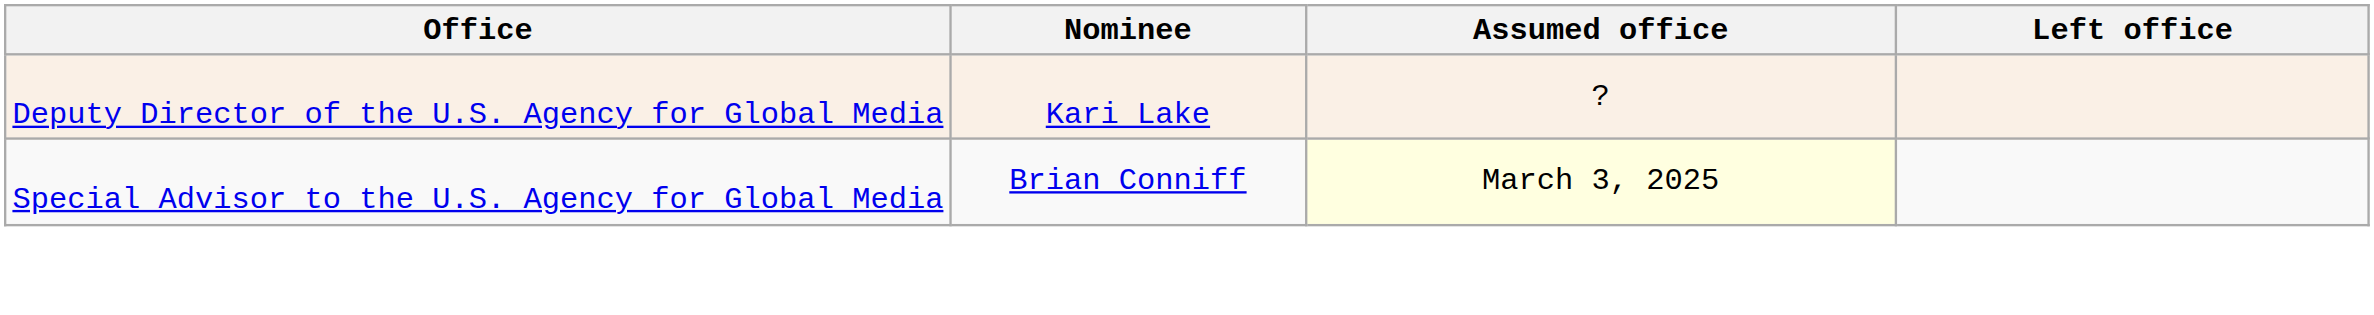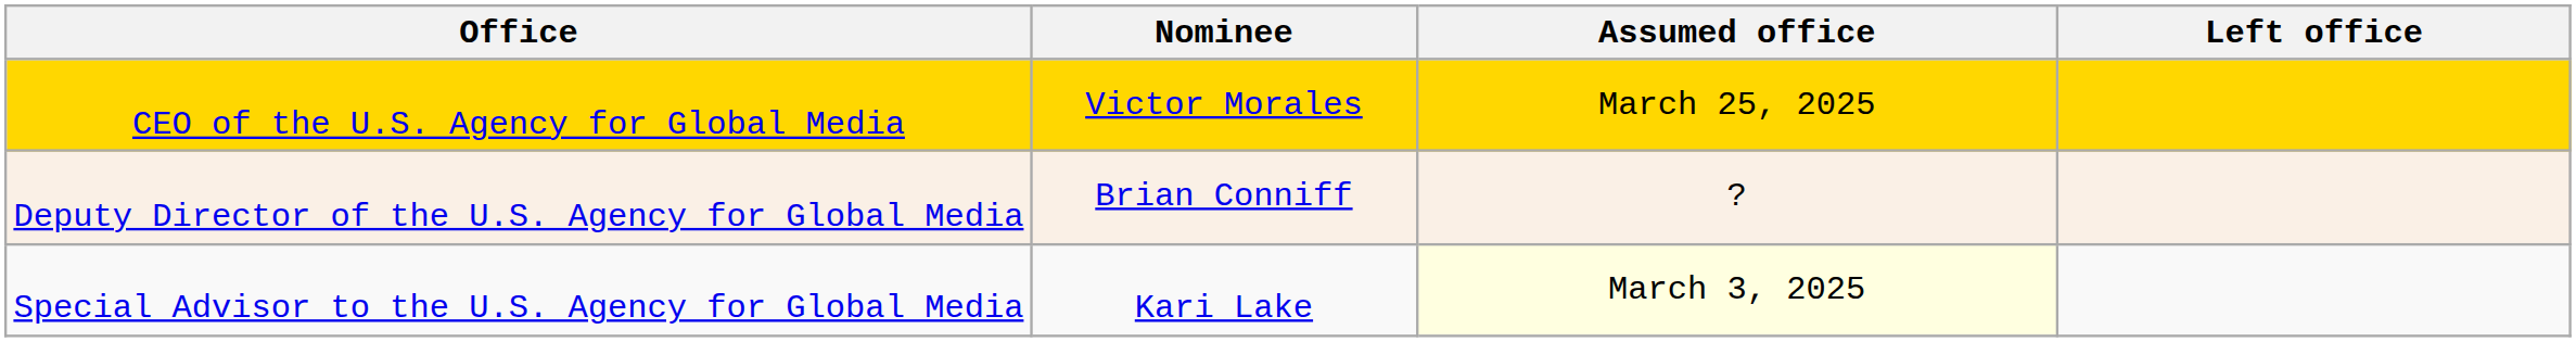+ row: CEO of the U.S. Agency for Global Media | Victor Morales | March 25, 2025
Deputy Director of the U.S. Agency for Global Media | Nominee: Kari Lake -> Brian Conniff
Special Advisor to the U.S. Agency for Global Media | Nominee: Brian Conniff -> Kari Lake
